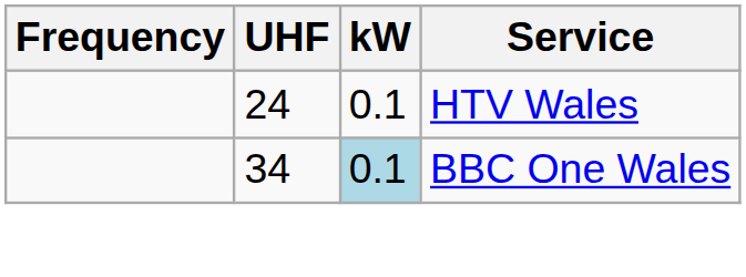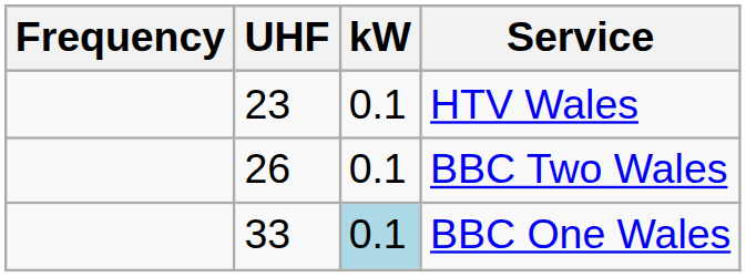HTV Wales | UHF: 24 -> 23
+ row: 26 | 0.1 | BBC Two Wales
BBC One Wales | UHF: 34 -> 33
